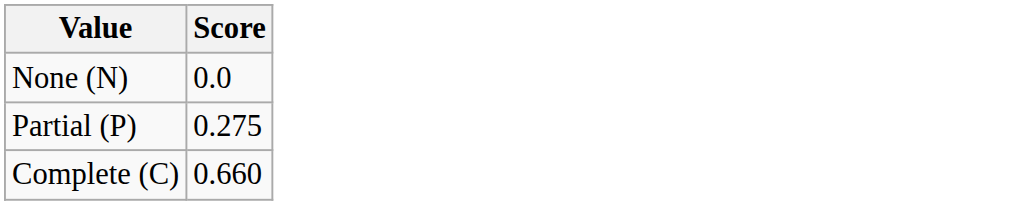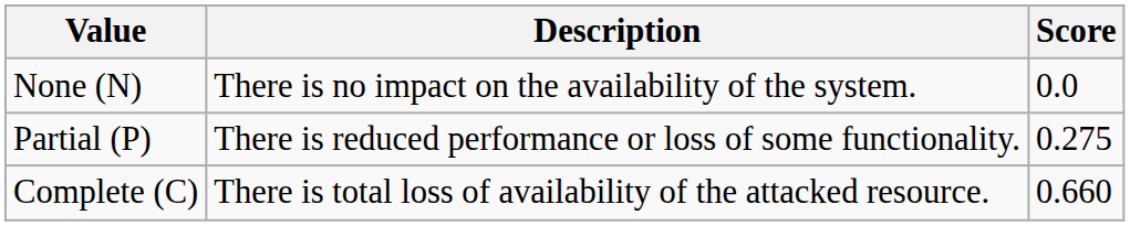+ column: Description | There is no impact on the availability of the system. | There is reduced performance or loss of some functionality. | There is total loss of availability of the attacked resource.
